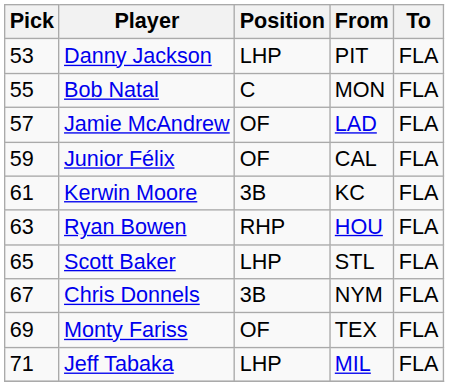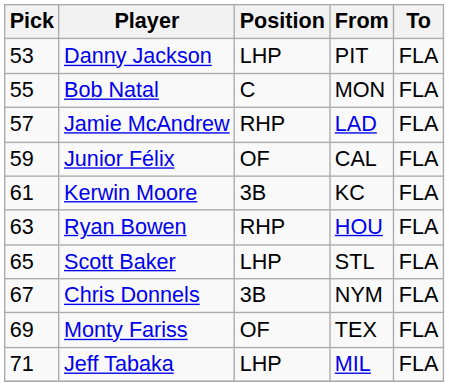Jamie McAndrew | Position: OF -> RHP
